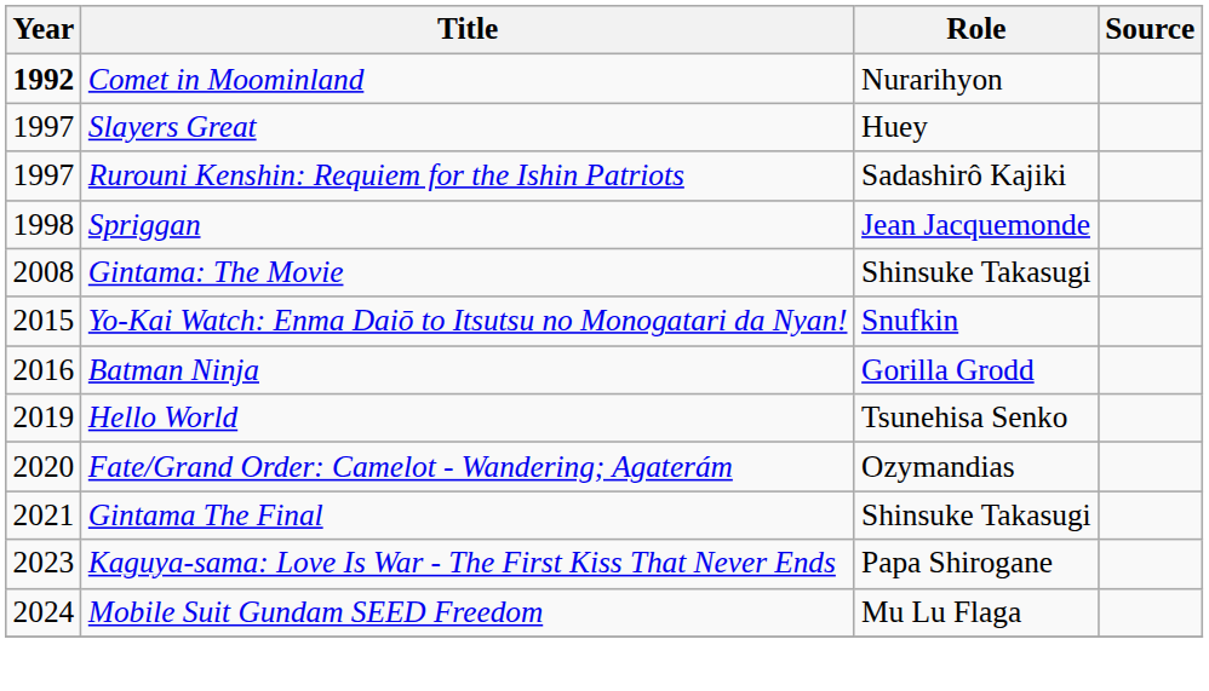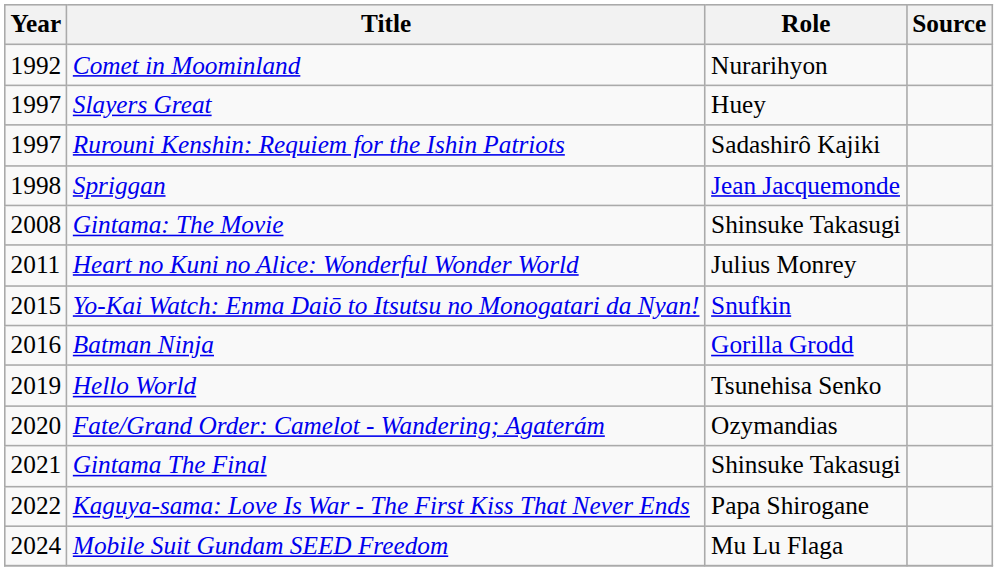Comet in Moominland | Year: bold -> normal
+ row: 2011 | Heart no Kuni no Alice: Wonderful Wonder World | Julius Monrey
Kaguya-sama: Love Is War - The First Kiss That Never Ends | Year: 2023 -> 2022
